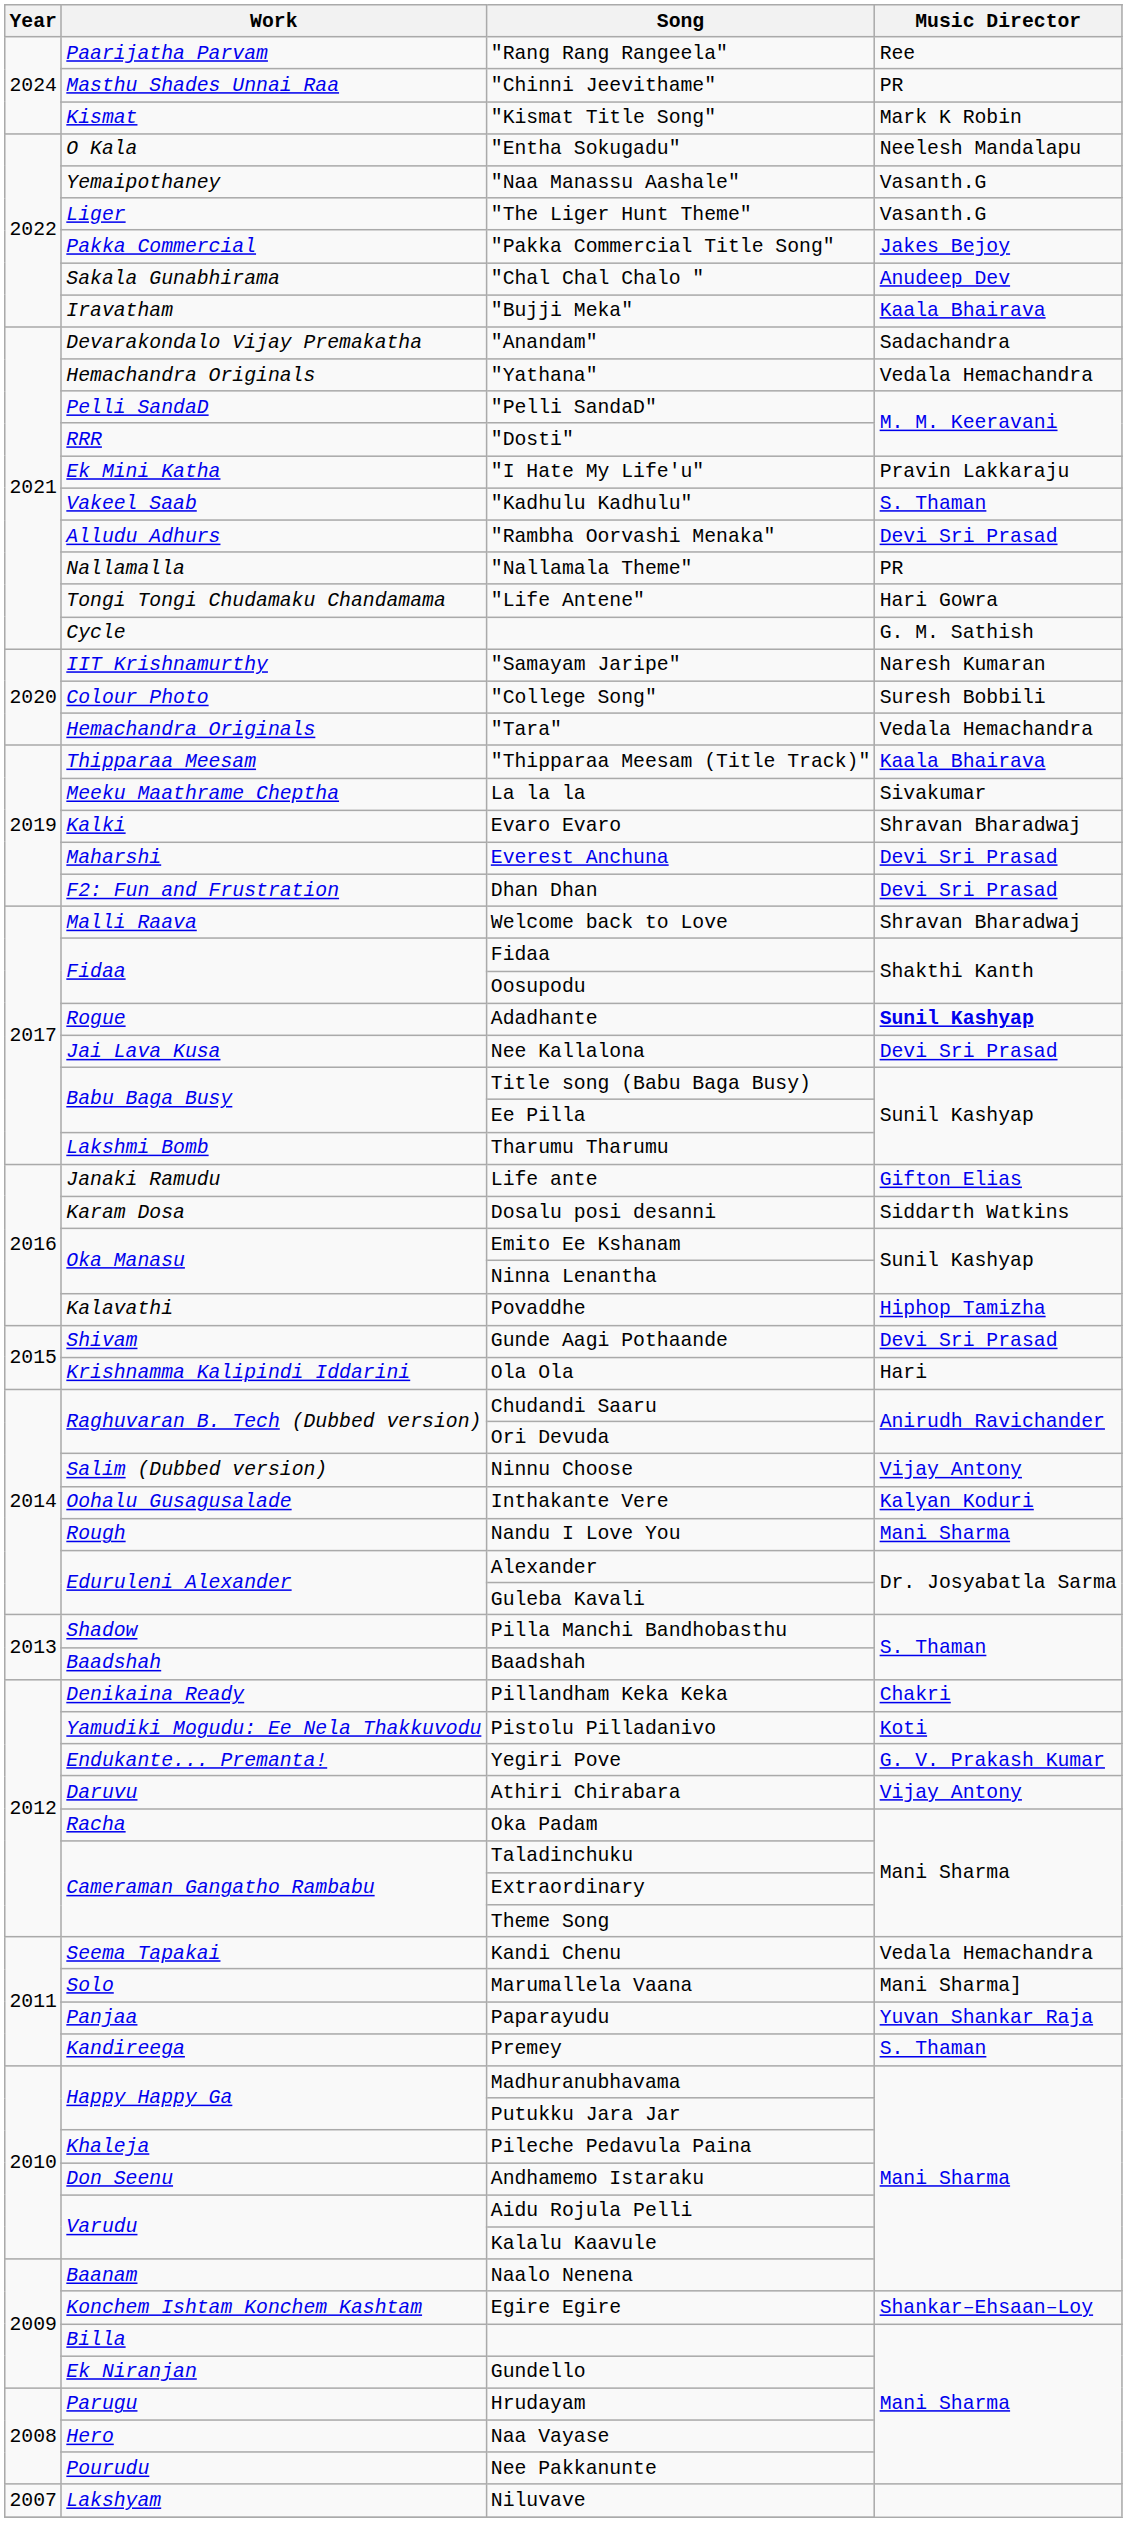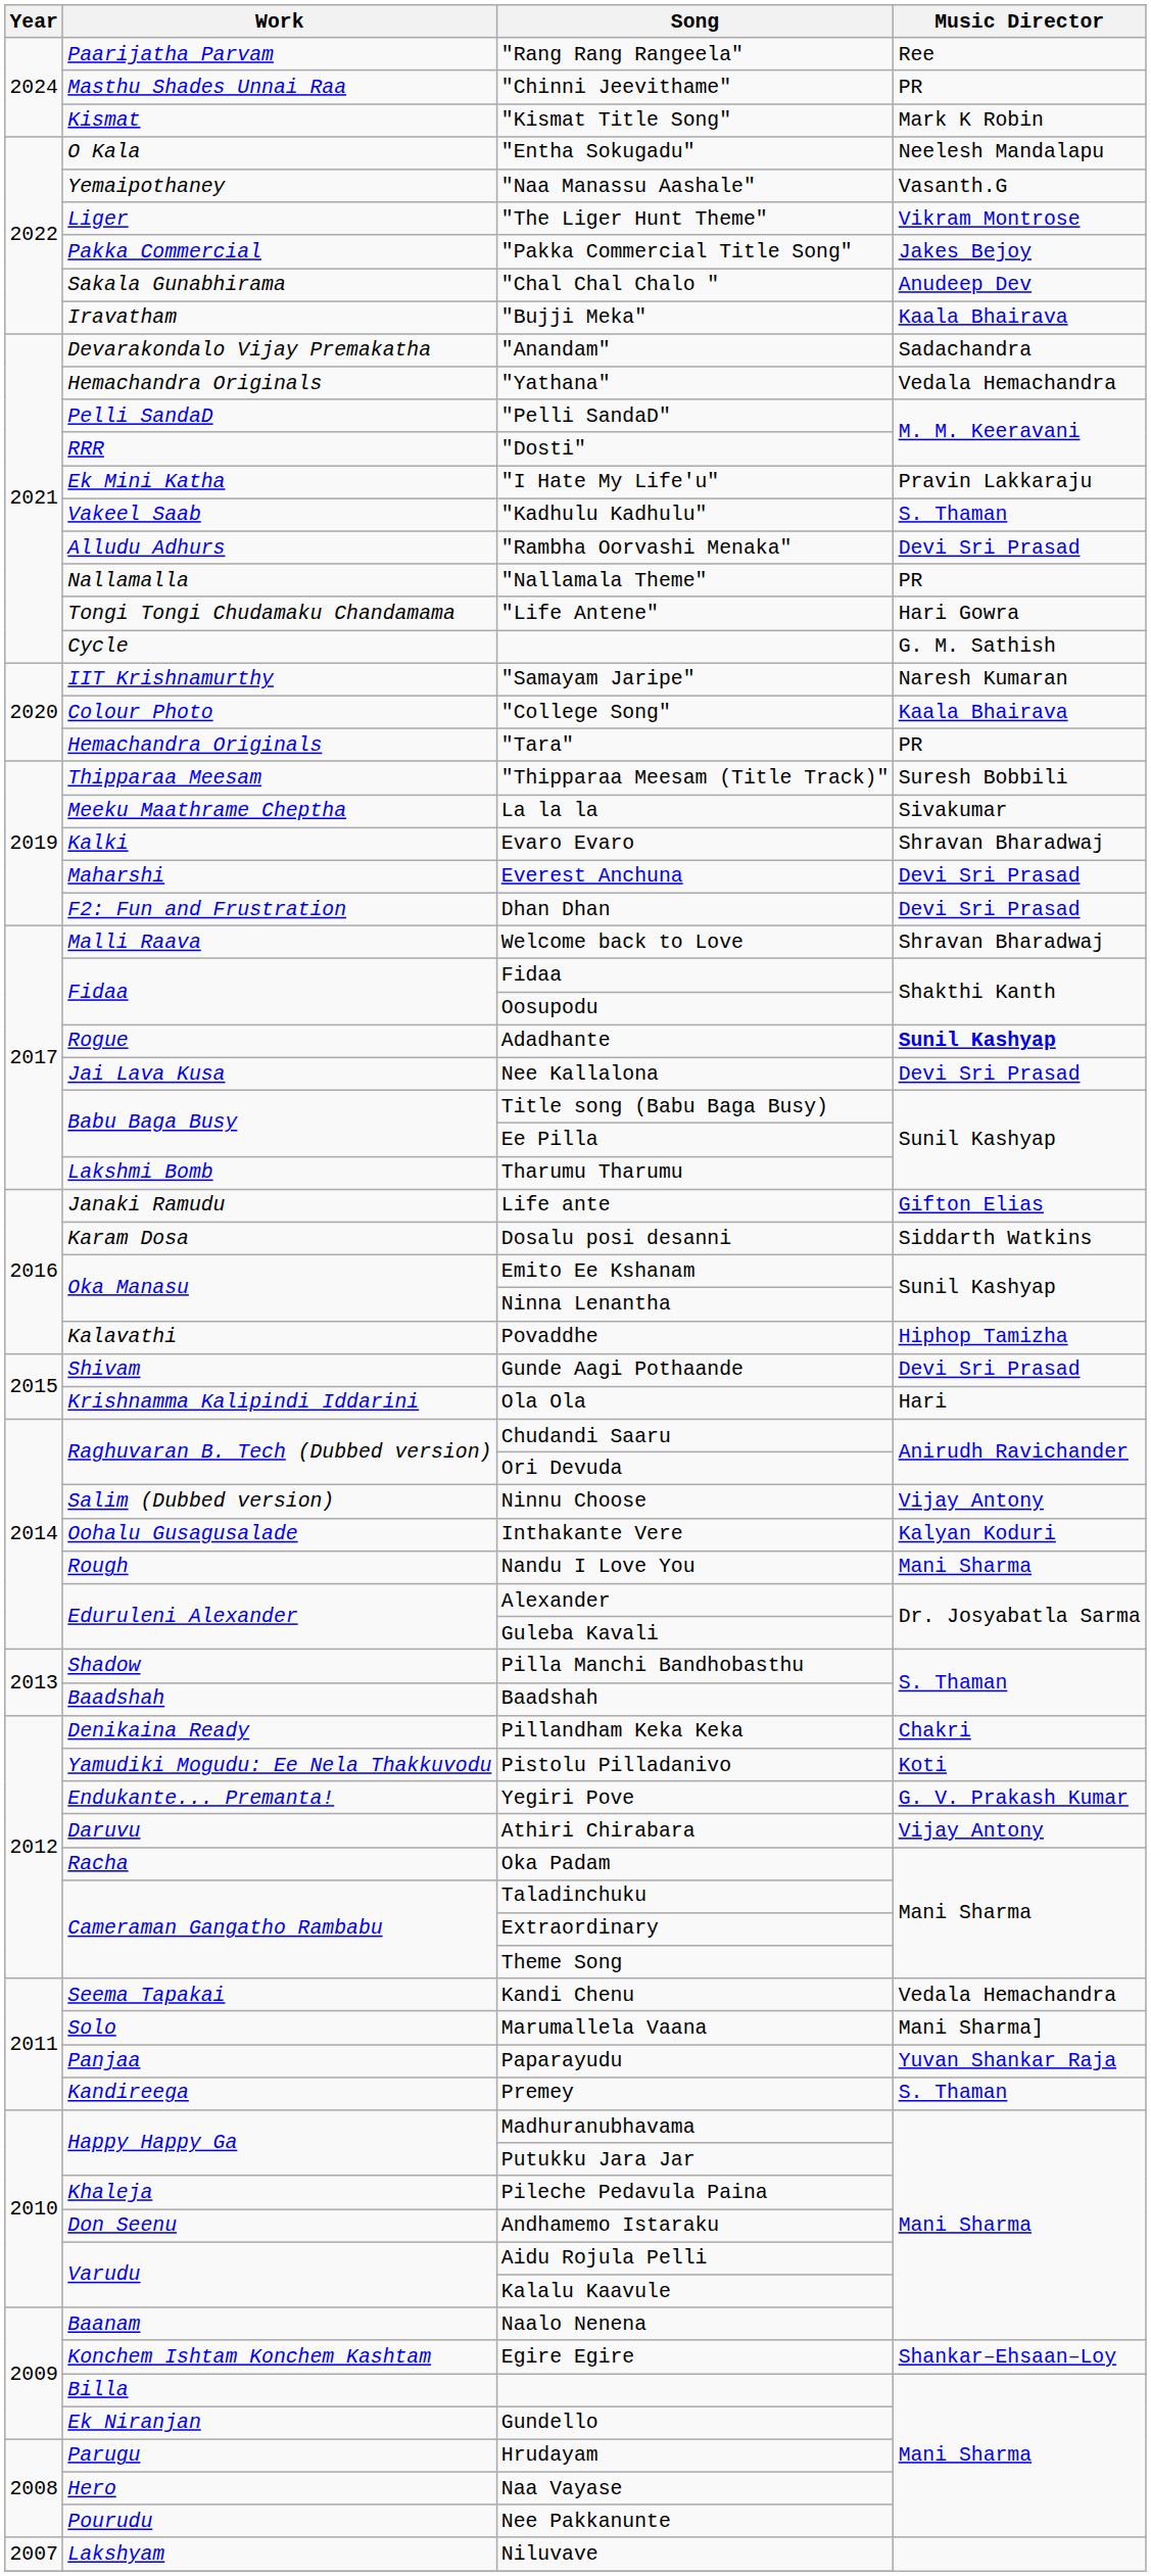"The Liger Hunt Theme" | Music Director: Vasanth.G -> Vikram Montrose
"College Song" | Music Director: Suresh Bobbili -> Kaala Bhairava
"Tara" | Music Director: Vedala Hemachandra -> PR
"Thipparaa Meesam (Title Track)" | Music Director: Kaala Bhairava -> Suresh Bobbili
